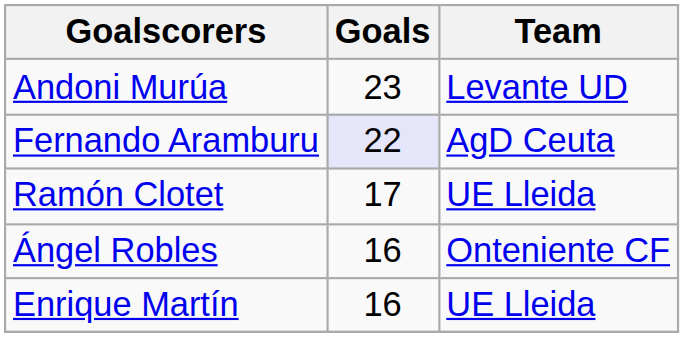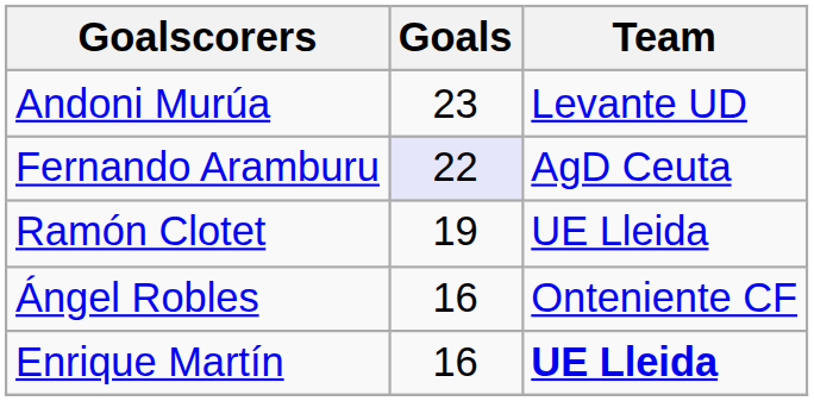Ramón Clotet | Goals: 17 -> 19
Enrique Martín | Team: normal -> bold
